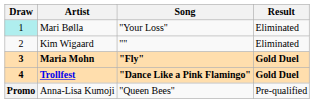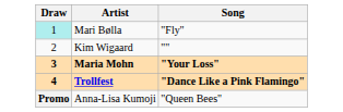- column: Result | Eliminated | Eliminated | Gold Duel | Gold Duel | Pre-qualified
Mari Bølla | Song: "Your Loss" -> "Fly"
Maria Mohn | Song: "Fly" -> "Your Loss"
